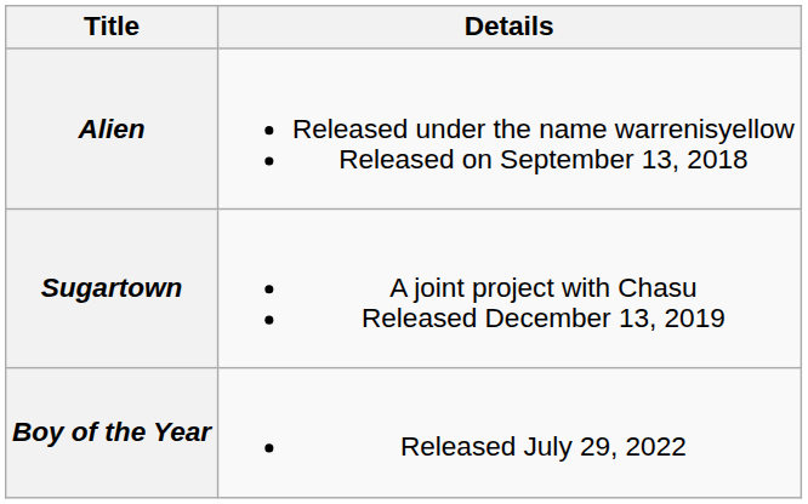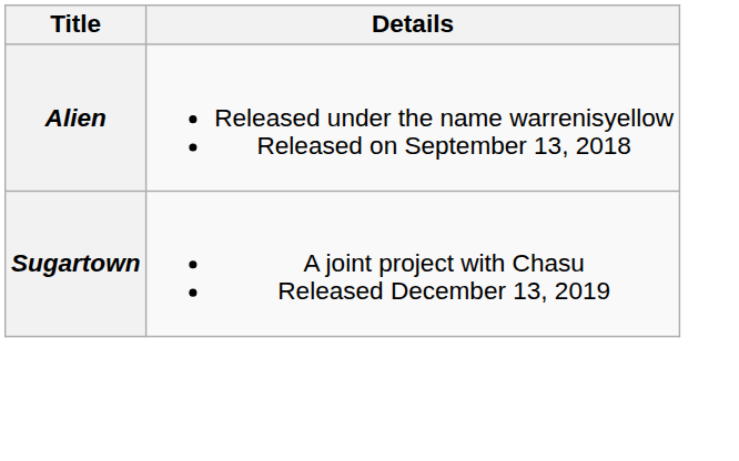- row: Boy of the Year | Released July 29, 2022
